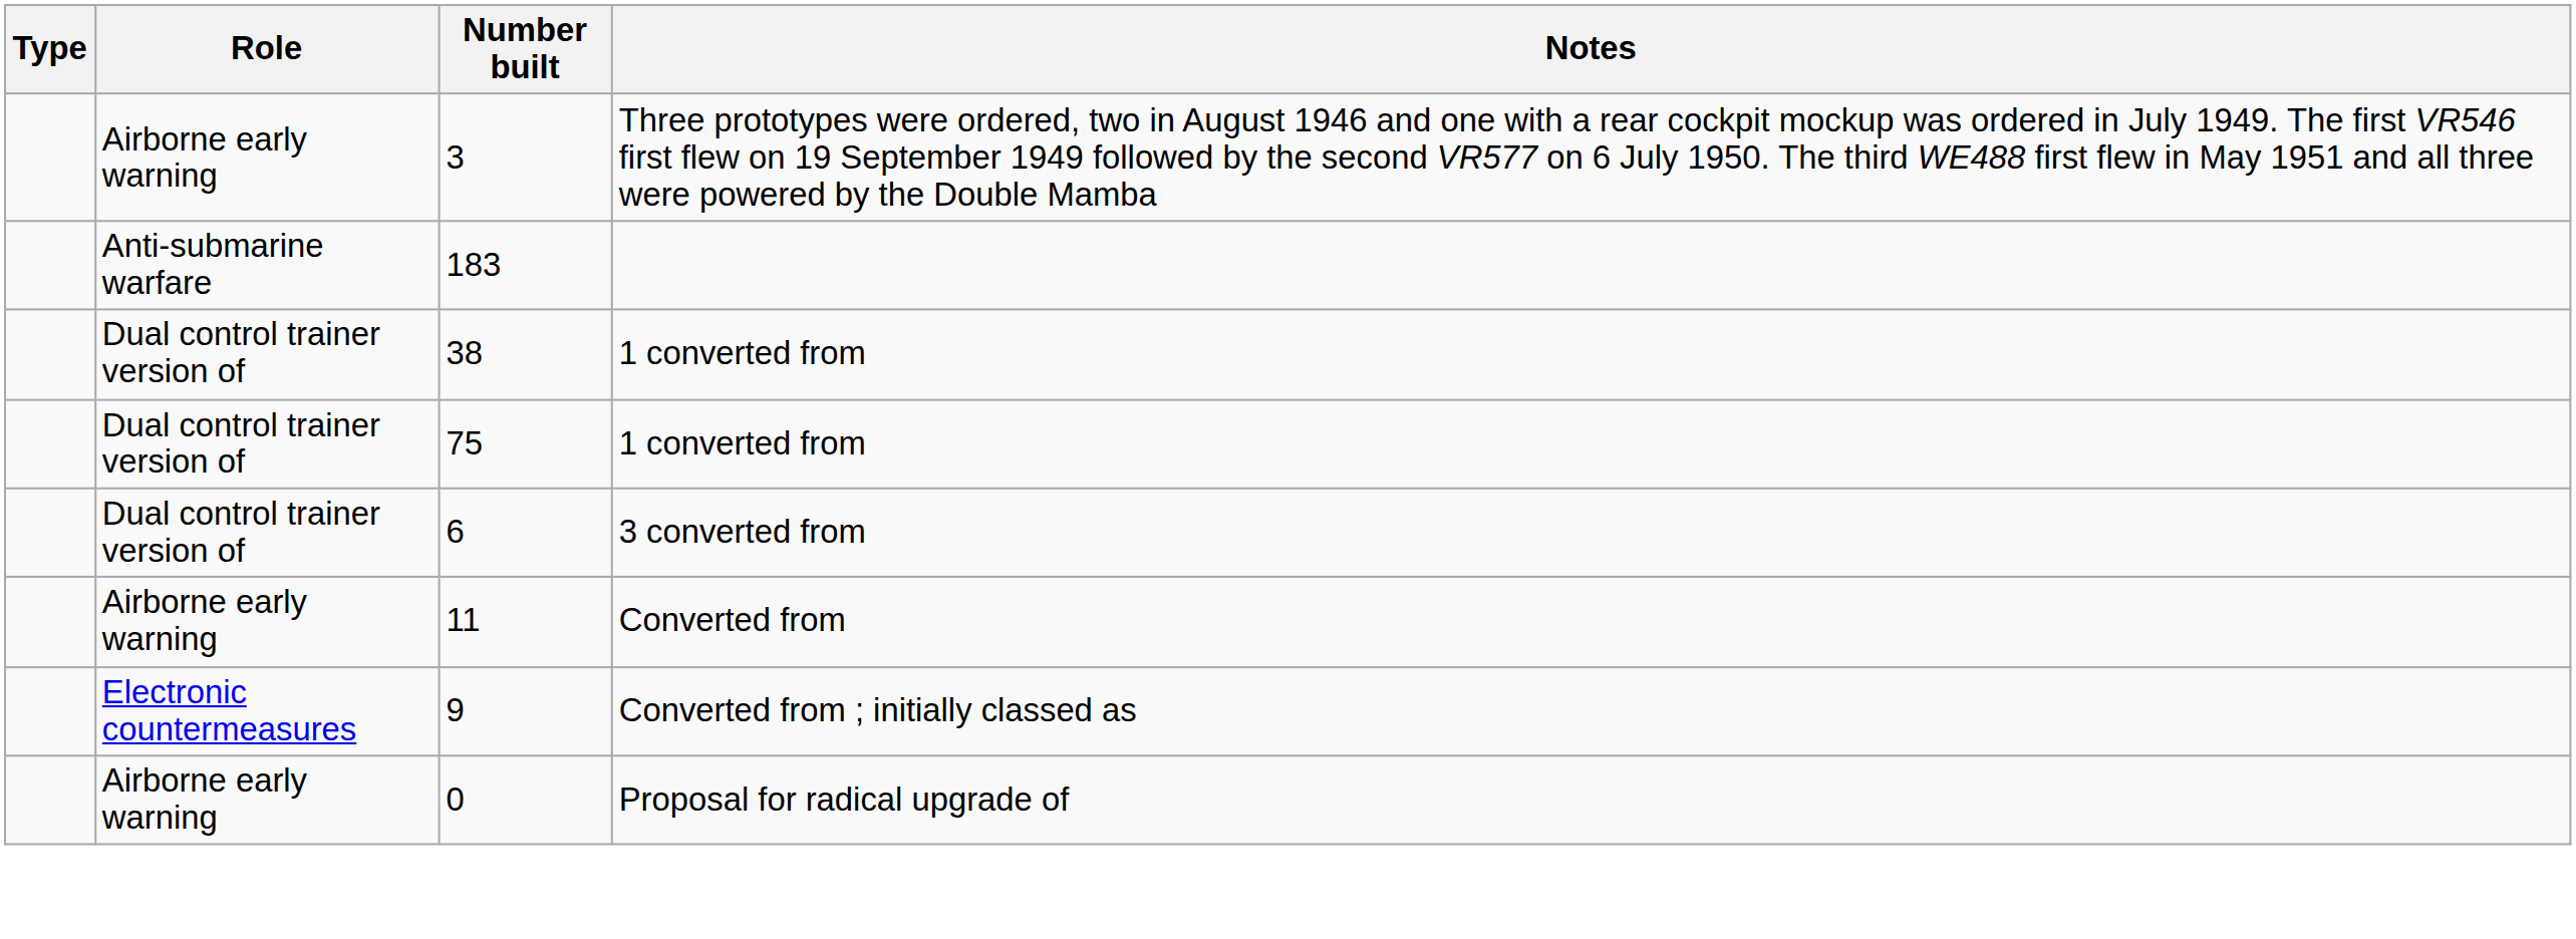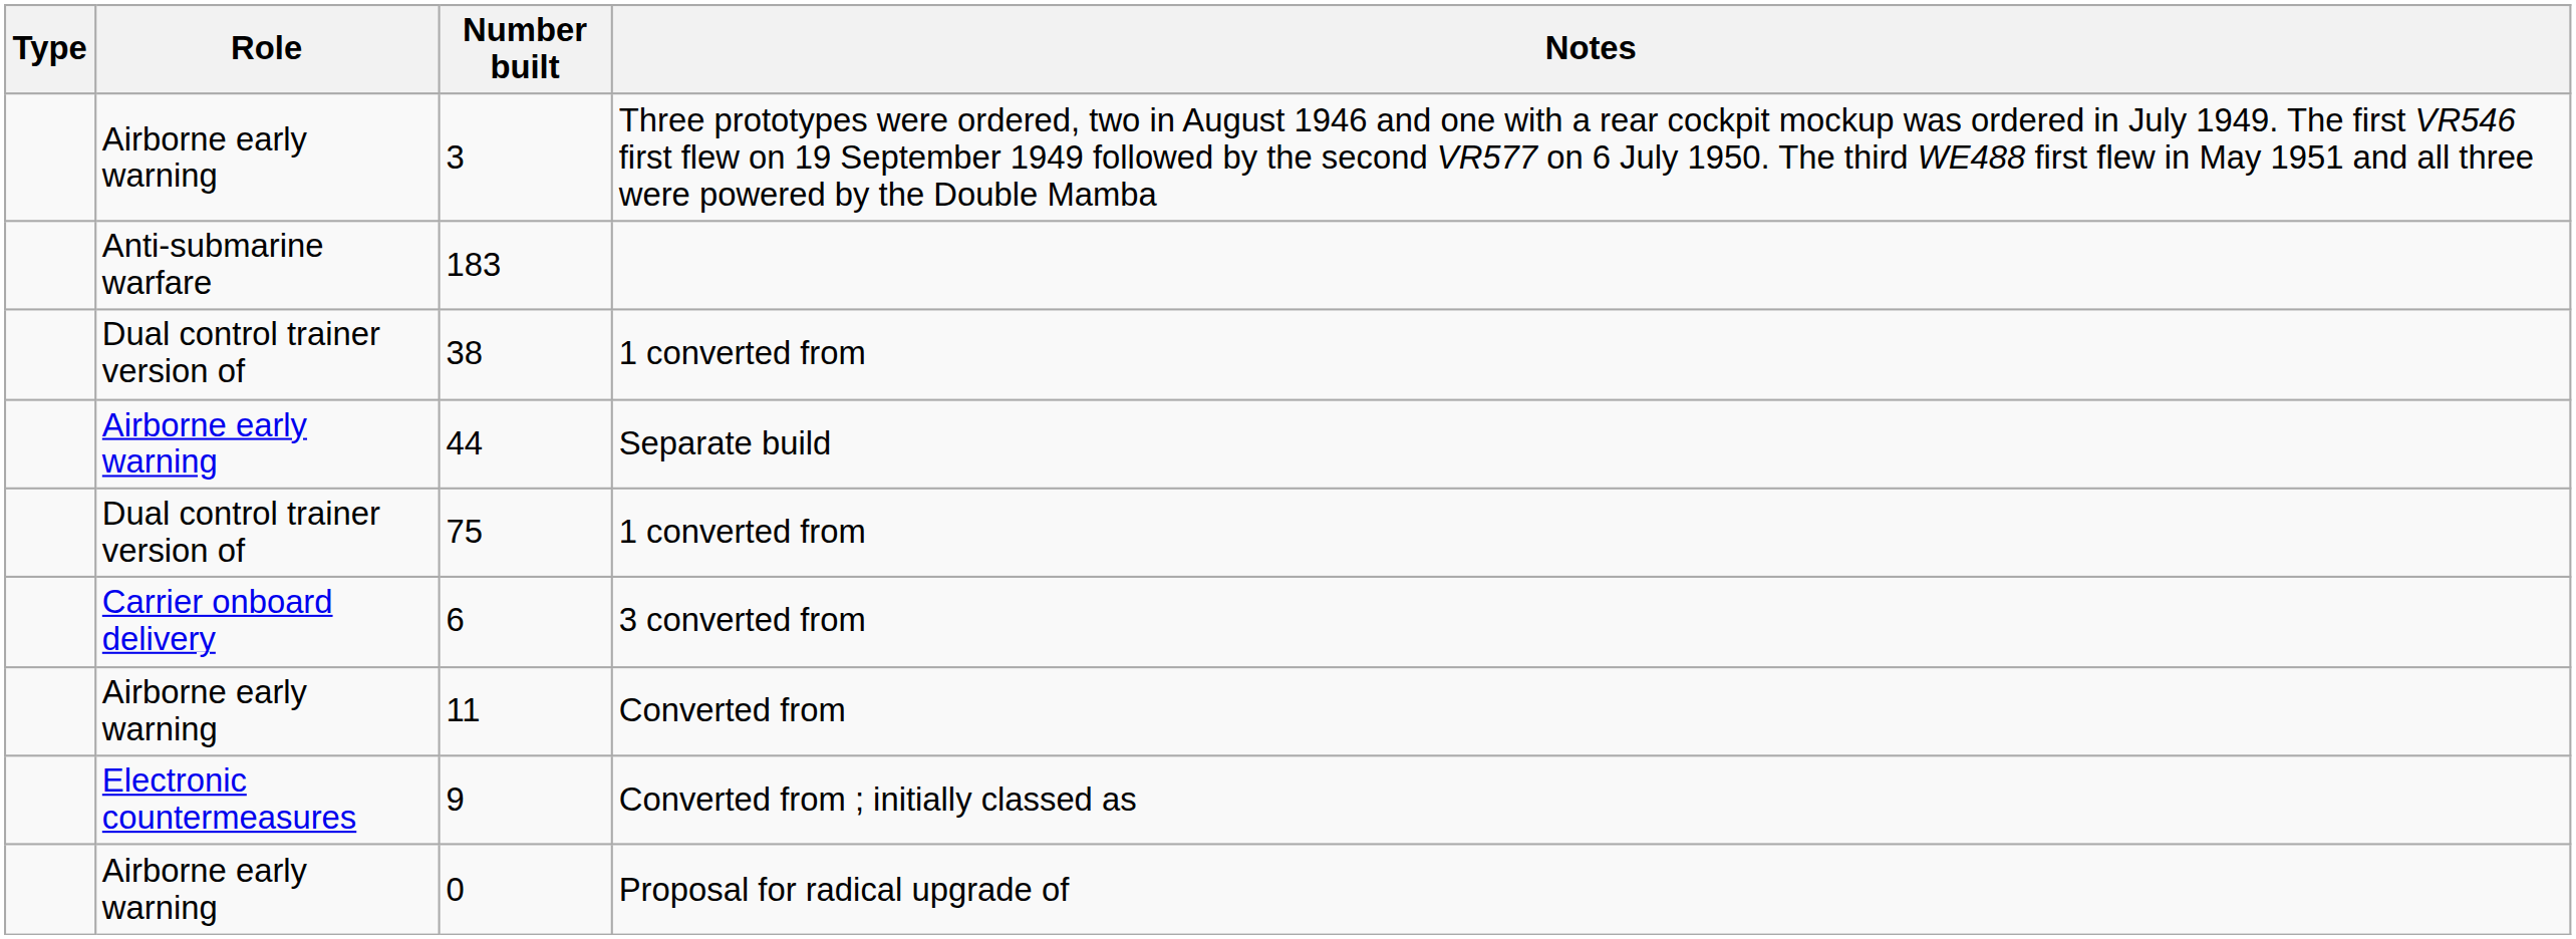+ row: Airborne early warning | 44 | Separate build
6 | Role: Dual control trainer version of -> Carrier onboard delivery
